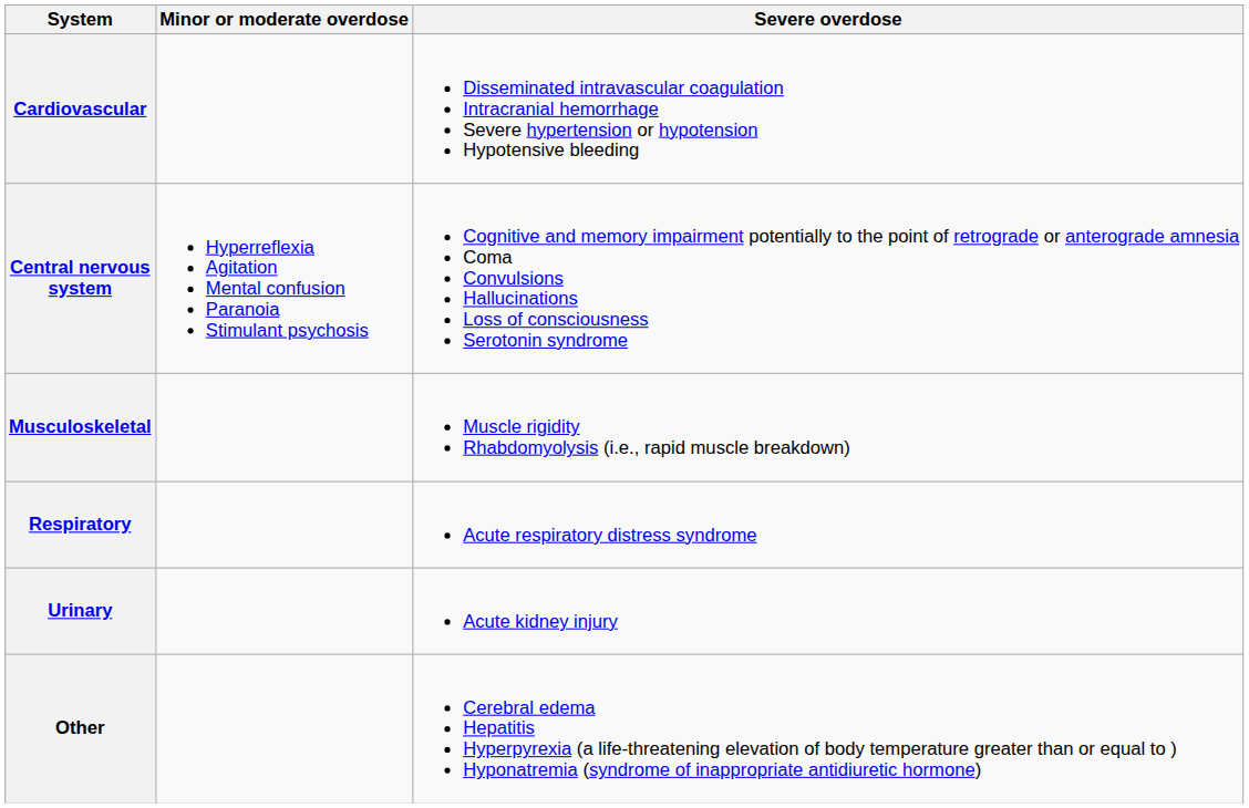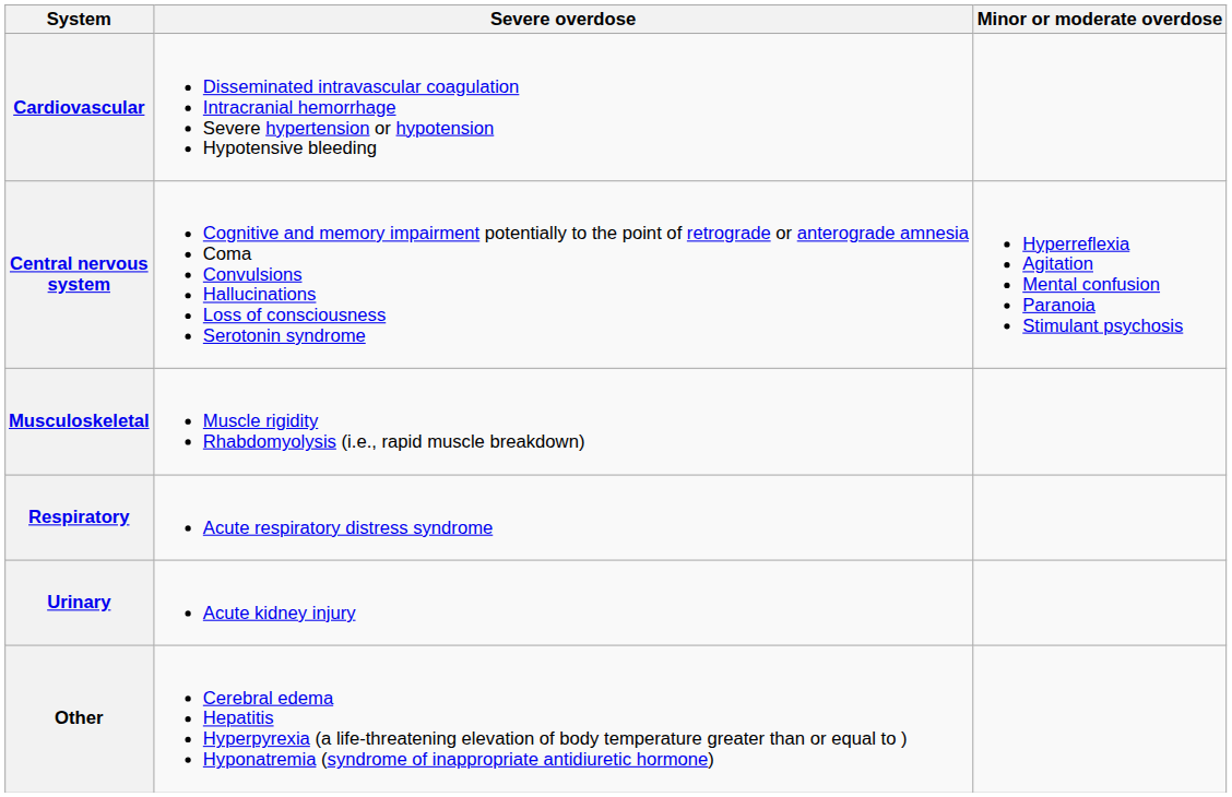columns swapped: Minor or moderate overdose <-> Severe overdose
